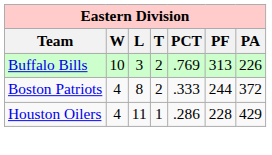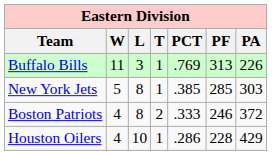Buffalo Bills | W: 10 -> 11
Buffalo Bills | T: 2 -> 1
+ row: New York Jets | 5 | 8 | 1 | .385 | 285 | 303
Boston Patriots | PF: 244 -> 246
Houston Oilers | L: 11 -> 10
